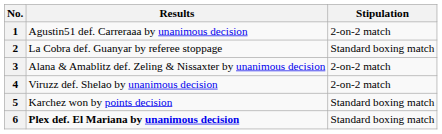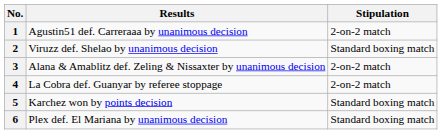2 | Results: La Cobra def. Guanyar by referee stoppage -> Viruzz def. Shelao by unanimous decision
4 | Results: Viruzz def. Shelao by unanimous decision -> La Cobra def. Guanyar by referee stoppage
6 | Results: bold -> normal
